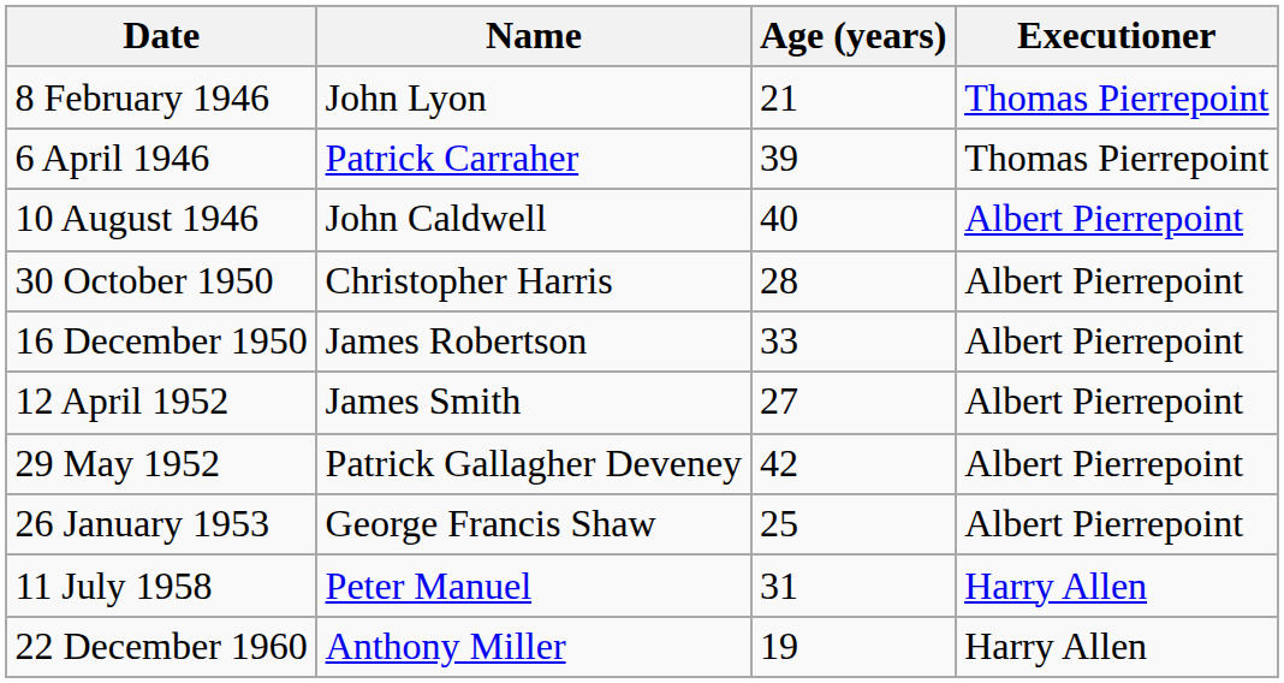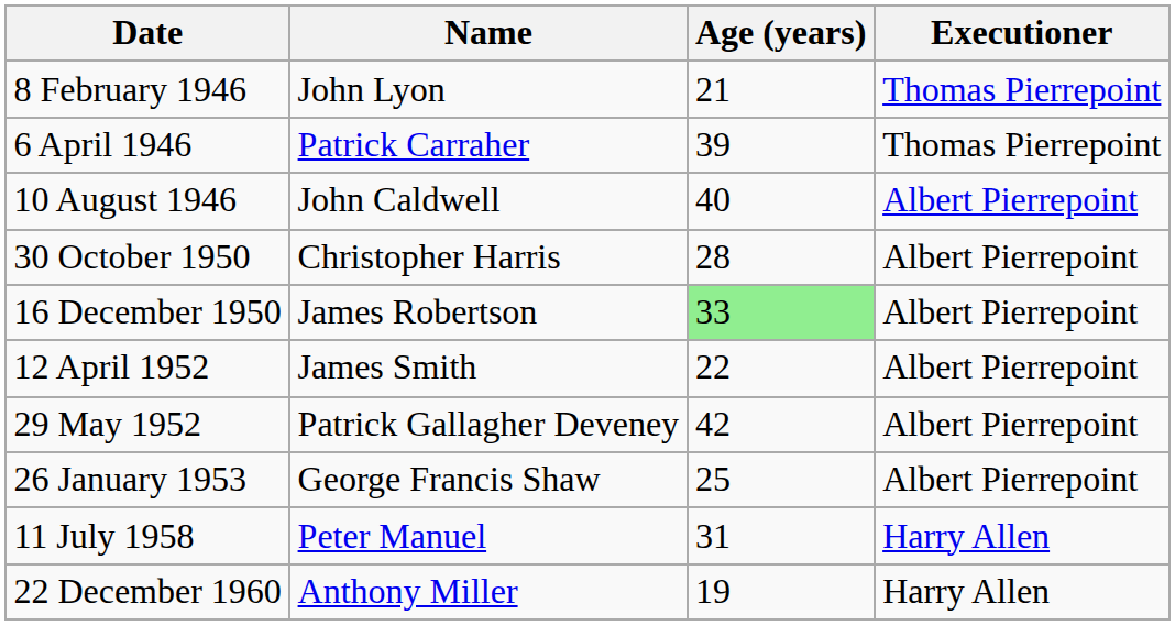16 December 1950 | Age (years): no background -> lightgreen background
12 April 1952 | Age (years): 27 -> 22
